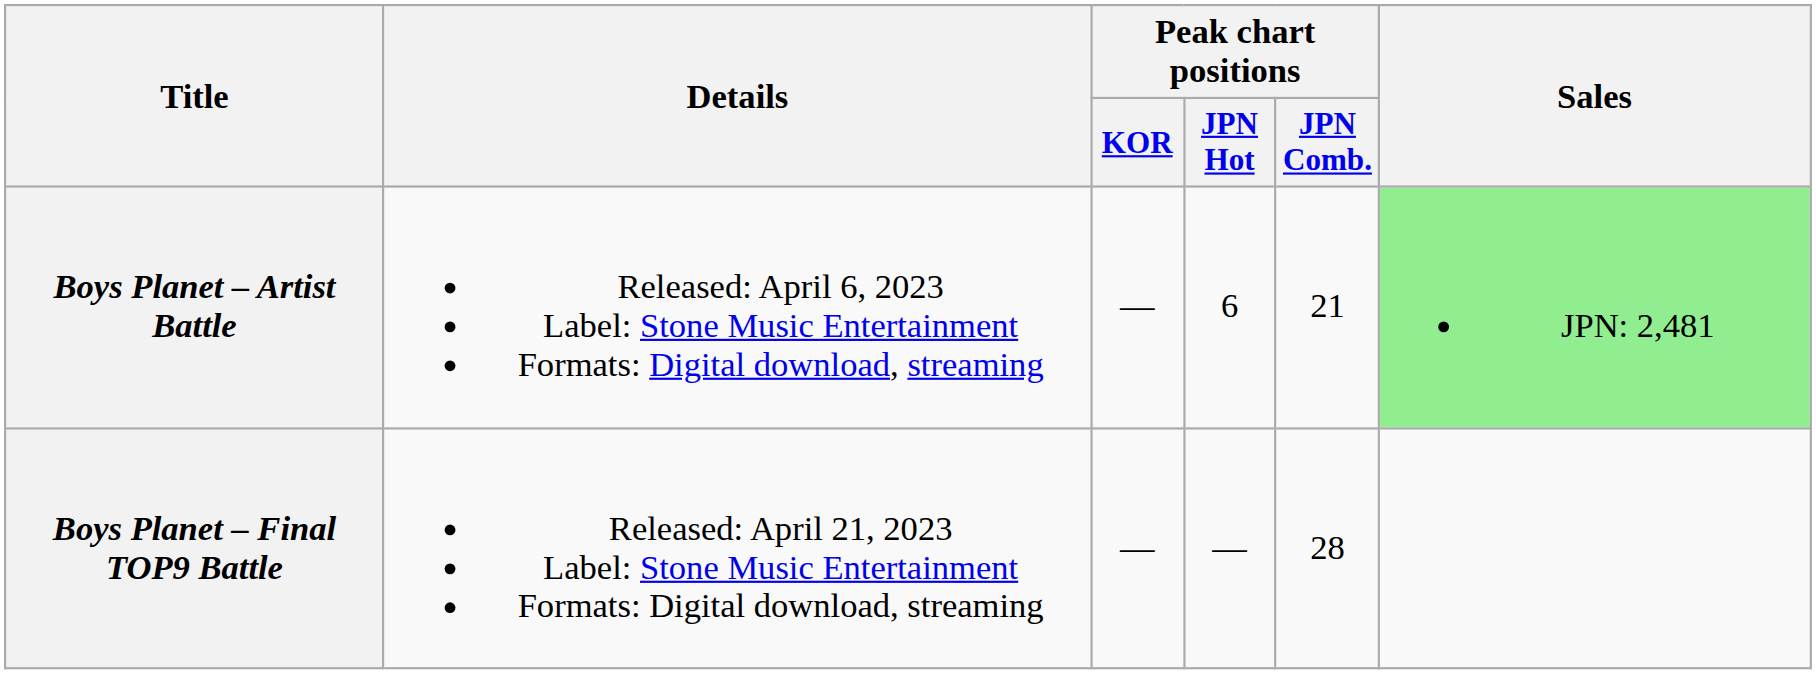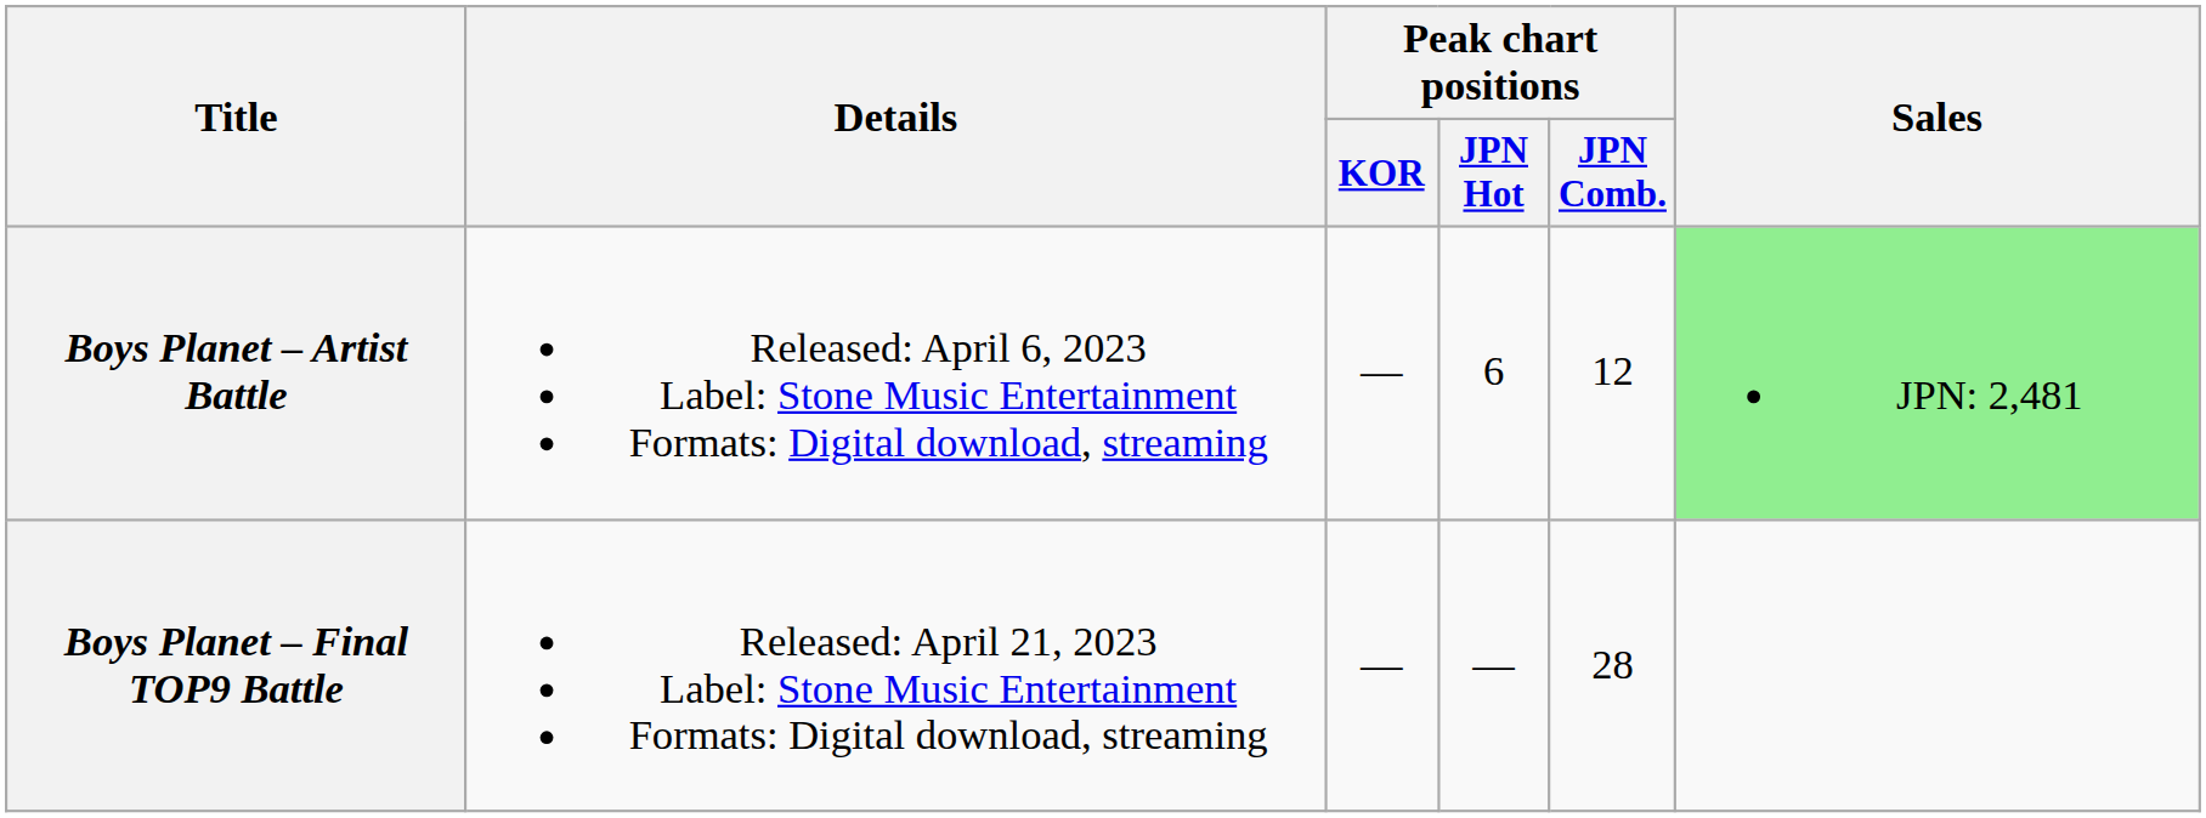Boys Planet – Artist Battle | Peak chart positions / JPN Comb.: 21 -> 12
